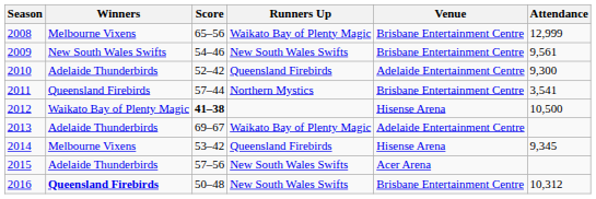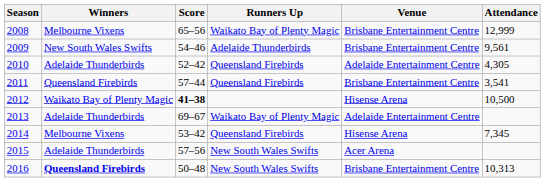2009 | Runners Up: New South Wales Swifts -> Adelaide Thunderbirds
2010 | Attendance: 9,300 -> 4,305
2011 | Runners Up: Northern Mystics -> Queensland Firebirds
2014 | Attendance: 9,345 -> 7,345
2016 | Attendance: 10,312 -> 10,313
